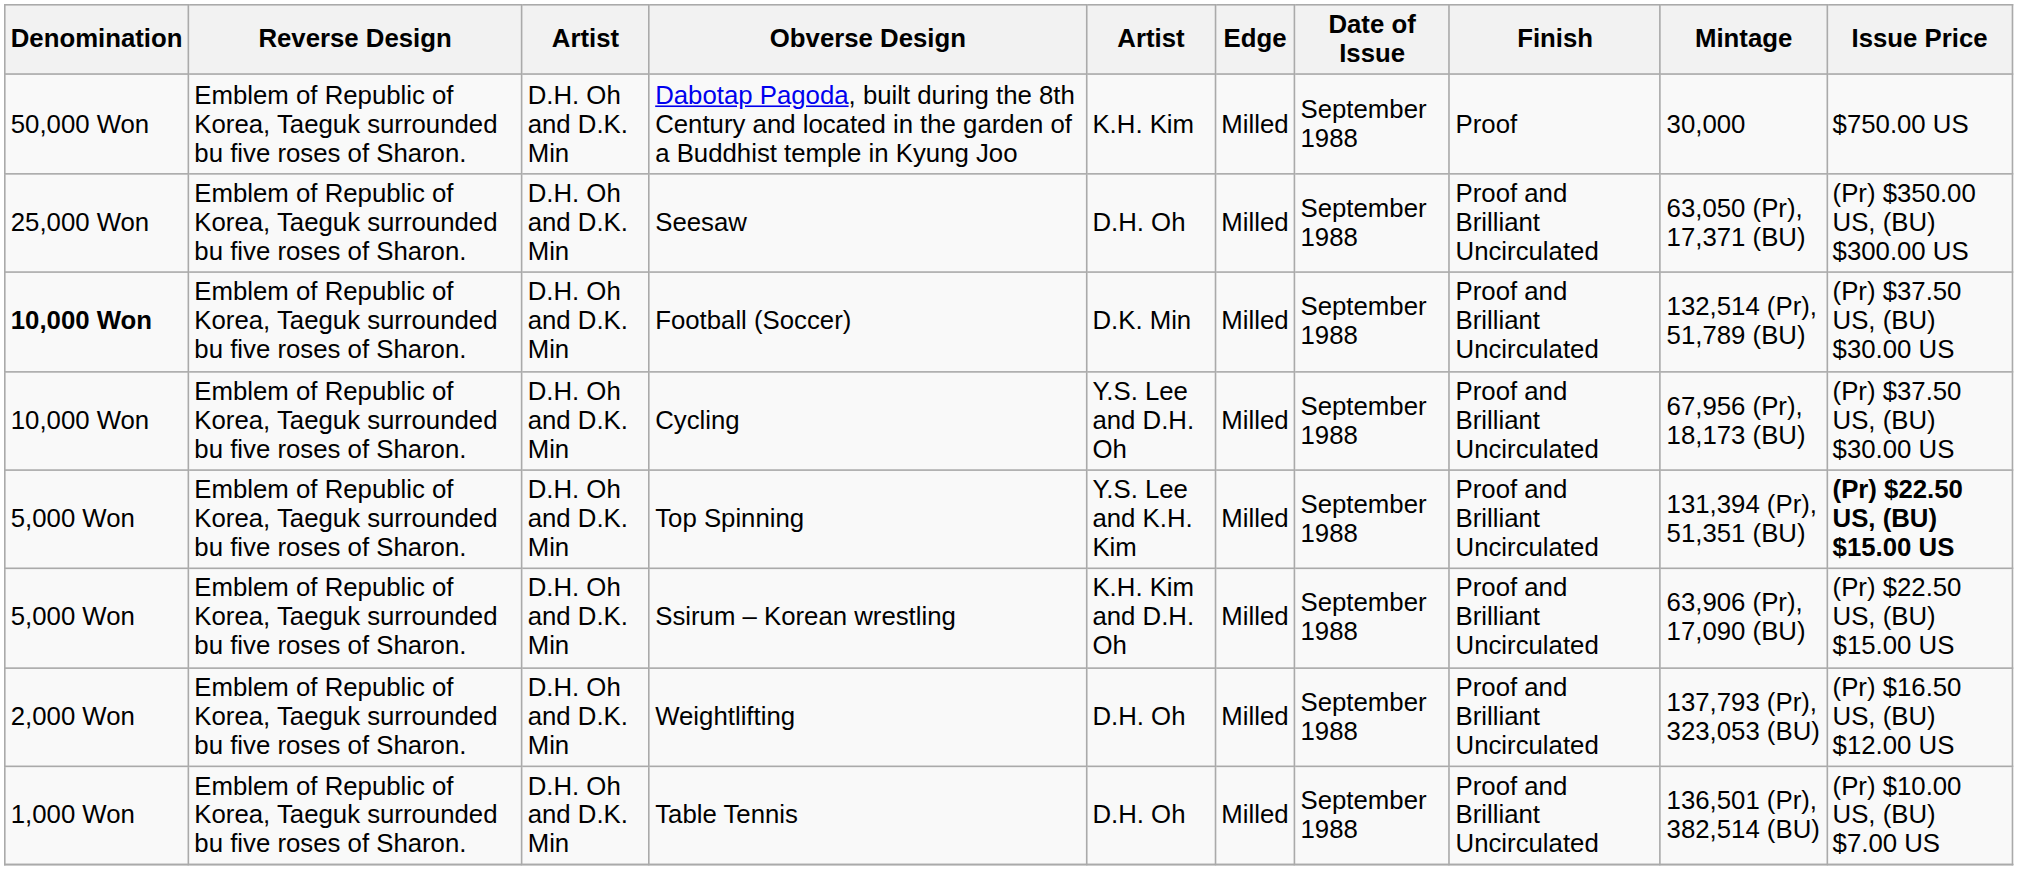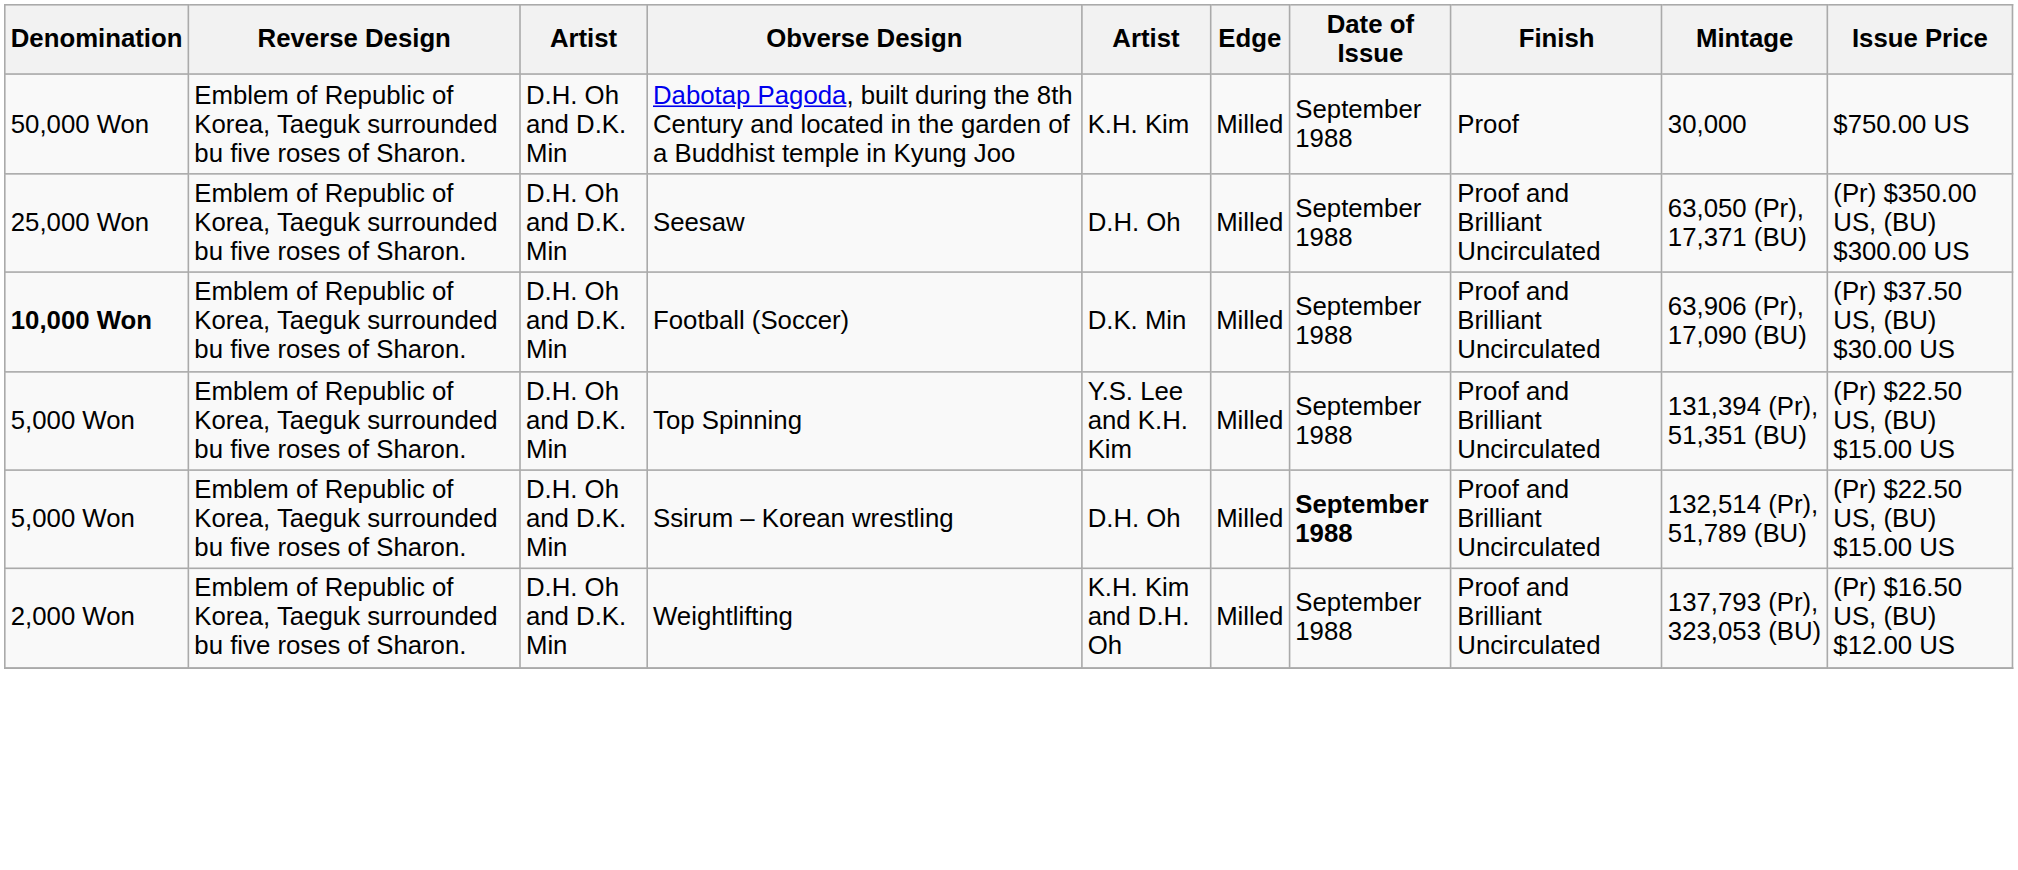Football (Soccer) | Mintage: 132,514 (Pr), 51,789 (BU) -> 63,906 (Pr), 17,090 (BU)
- row: 10,000 Won | Emblem of Republic of Korea, Taeguk surrounded bu five roses of Sharon. | D.H. Oh and D.K. Min | Cycling | Y.S. Lee and D.H. Oh | Milled | September 1988 | Proof and Brilliant Uncirculated | 67,956 (Pr), 18,173 (BU) | (Pr) $37.50 US, (BU) $30.00 US
Top Spinning | Issue Price: bold -> normal
Ssirum – Korean wrestling | column 5: K.H. Kim and D.H. Oh -> D.H. Oh
Ssirum – Korean wrestling | Date of Issue: normal -> bold
Ssirum – Korean wrestling | Mintage: 63,906 (Pr), 17,090 (BU) -> 132,514 (Pr), 51,789 (BU)
Weightlifting | column 5: D.H. Oh -> K.H. Kim and D.H. Oh
- row: 1,000 Won | Emblem of Republic of Korea, Taeguk surrounded bu five roses of Sharon. | D.H. Oh and D.K. Min | Table Tennis | D.H. Oh | Milled | September 1988 | Proof and Brilliant Uncirculated | 136,501 (Pr), 382,514 (BU) | (Pr) $10.00 US, (BU) $7.00 US
